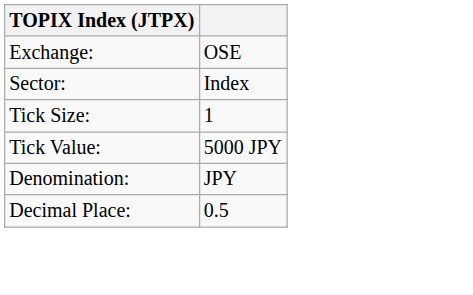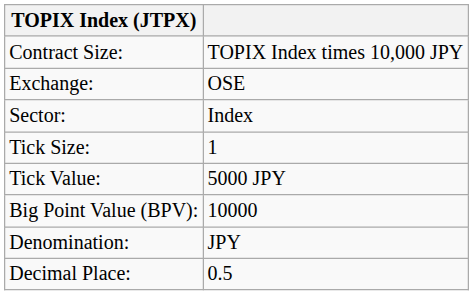+ row: Contract Size: | TOPIX Index times 10,000 JPY
+ row: Big Point Value (BPV): | 10000
